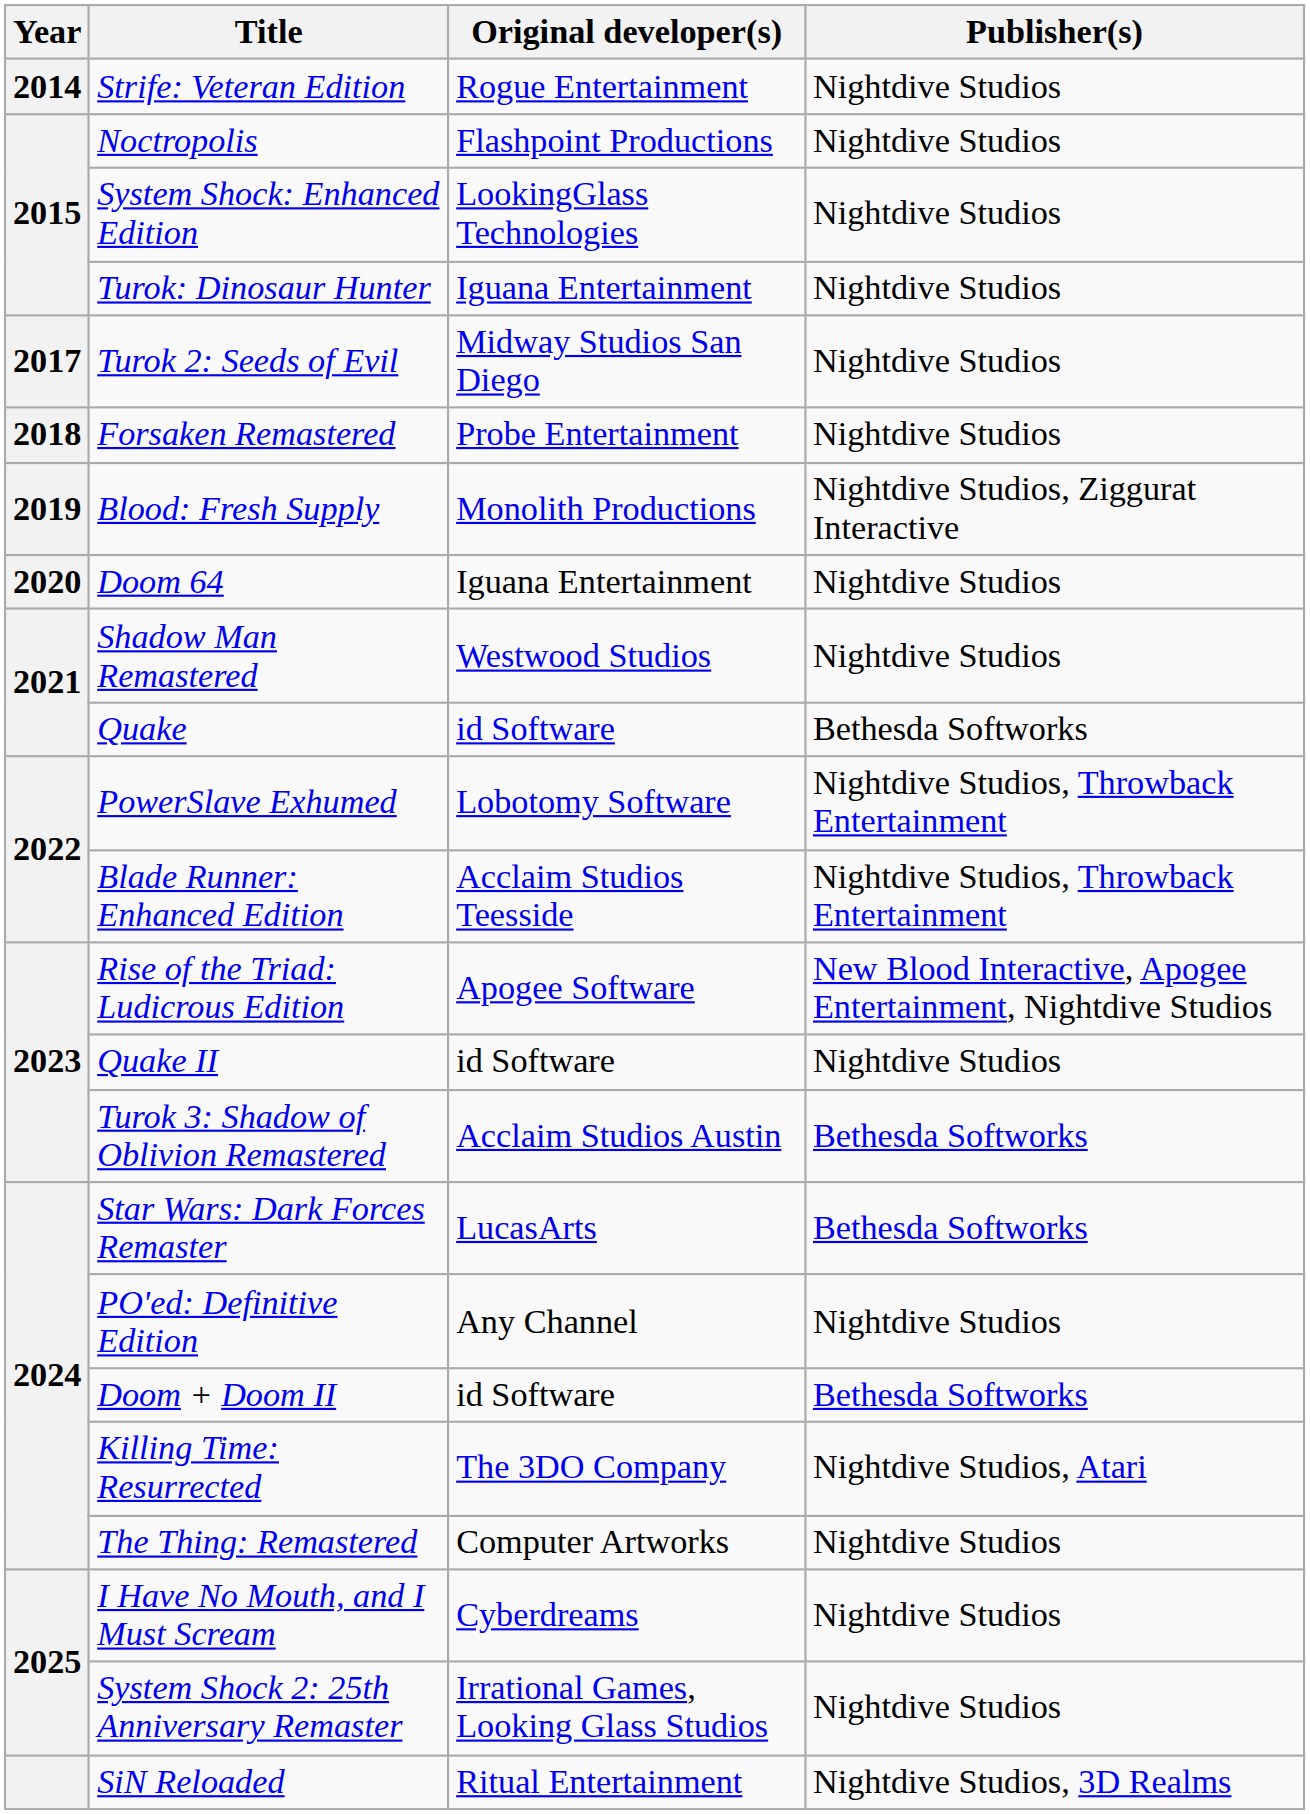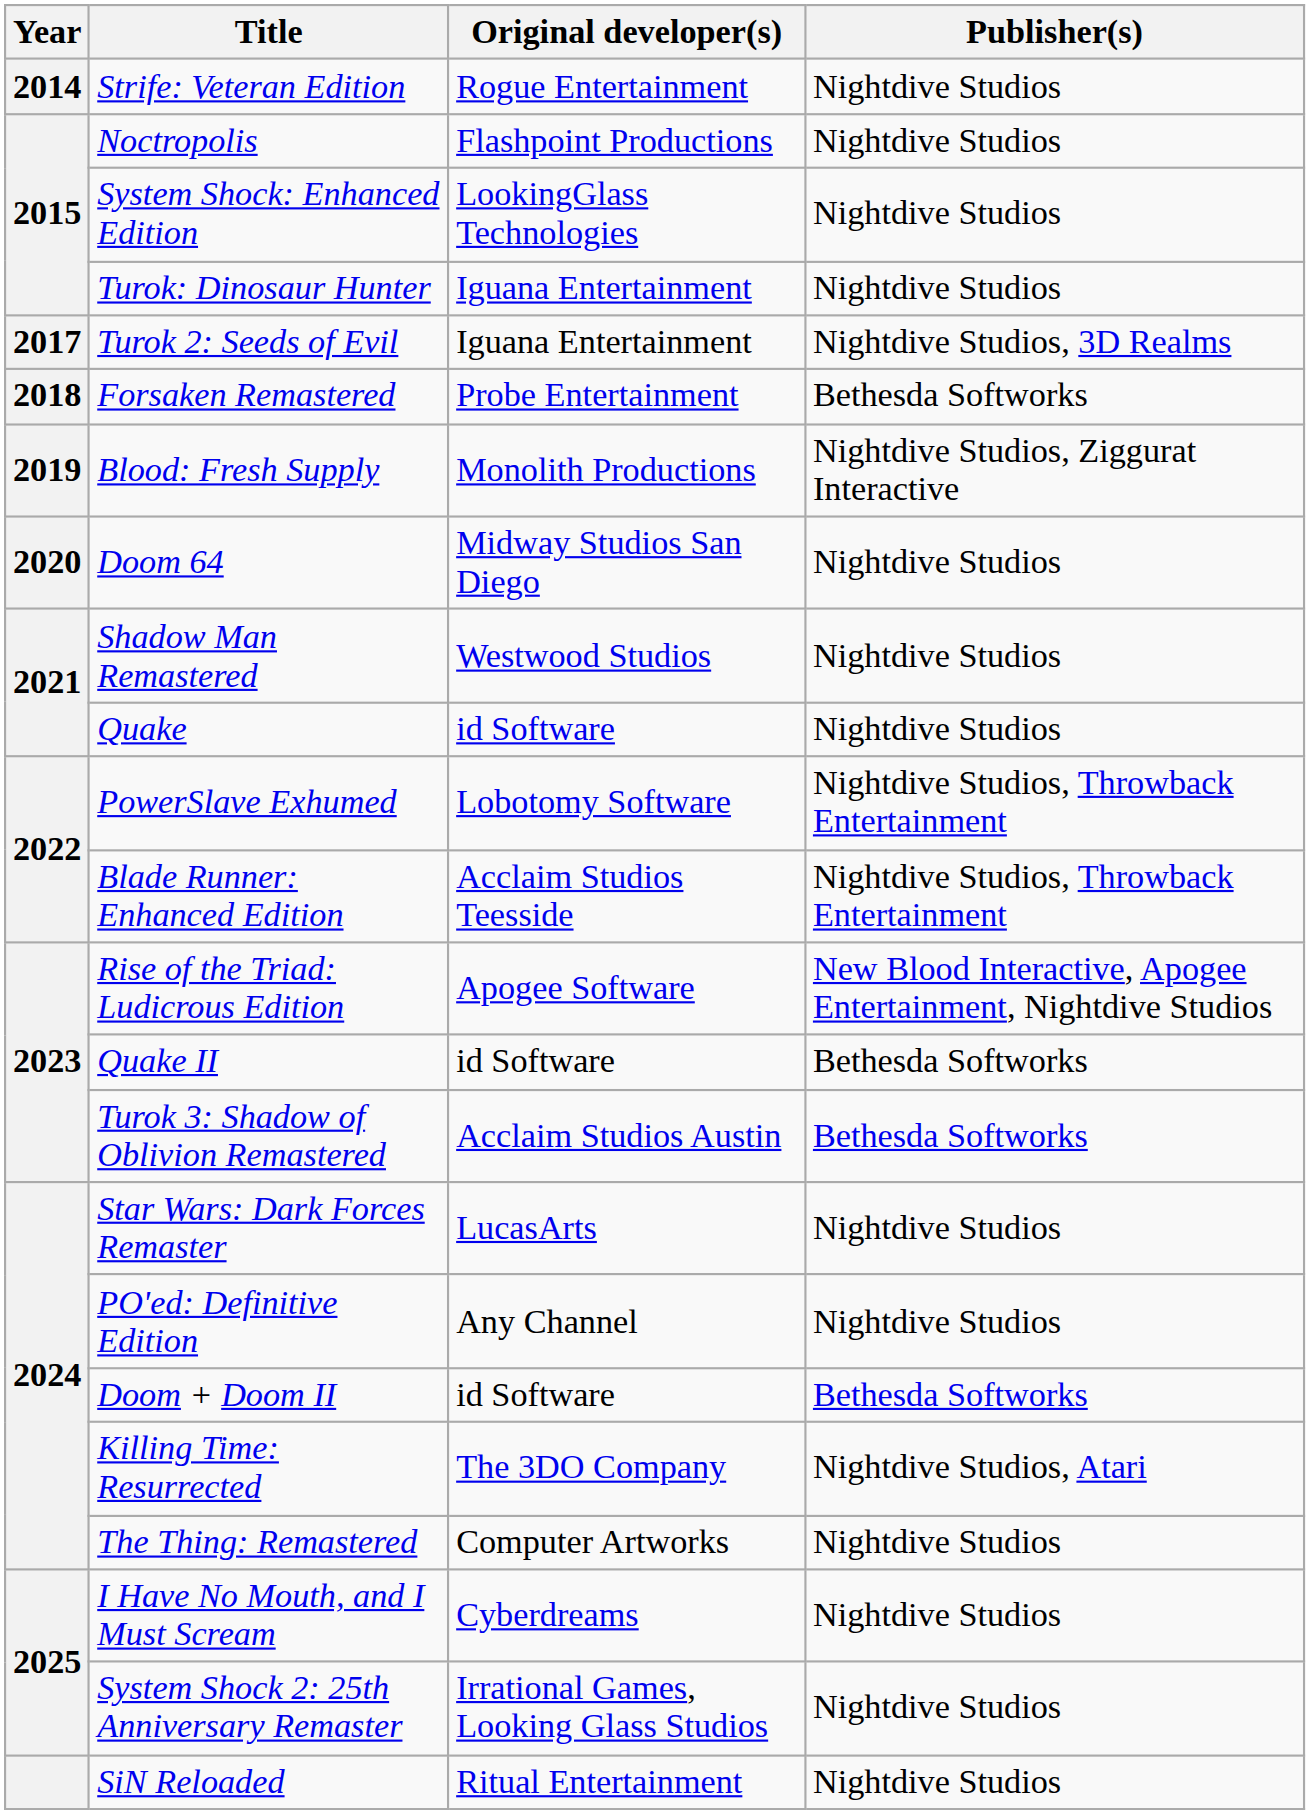Turok 2: Seeds of Evil | Original developer(s): Midway Studios San Diego -> Iguana Entertainment
Turok 2: Seeds of Evil | Publisher(s): Nightdive Studios -> Nightdive Studios, 3D Realms
Forsaken Remastered | Publisher(s): Nightdive Studios -> Bethesda Softworks
Doom 64 | Original developer(s): Iguana Entertainment -> Midway Studios San Diego
Quake | Publisher(s): Bethesda Softworks -> Nightdive Studios
Quake II | Publisher(s): Nightdive Studios -> Bethesda Softworks
Star Wars: Dark Forces Remaster | Publisher(s): Bethesda Softworks -> Nightdive Studios
SiN Reloaded | Publisher(s): Nightdive Studios, 3D Realms -> Nightdive Studios
